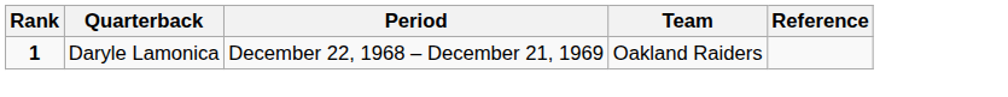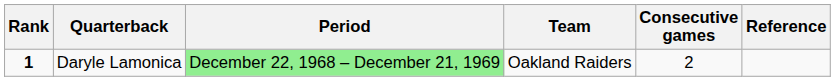+ column: Consecutive games | 2
Daryle Lamonica | Period: no background -> lightgreen background
